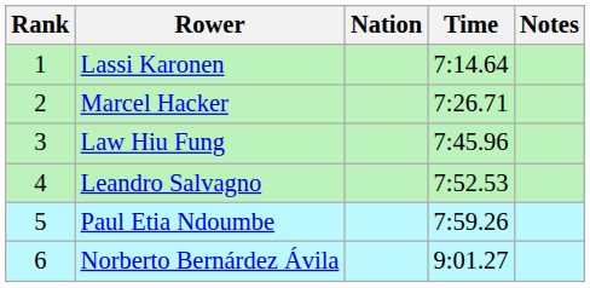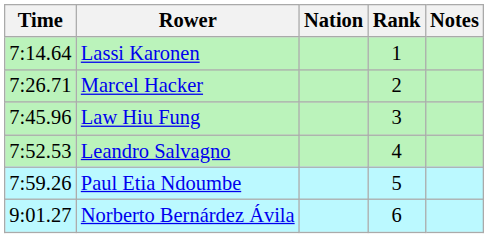columns swapped: Rank <-> Time
